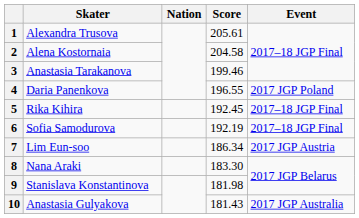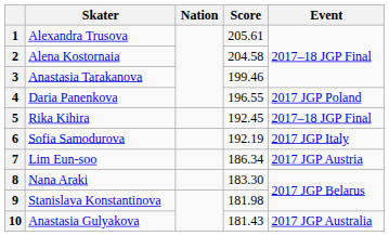6 | Event: 2017–18 JGP Final -> 2017 JGP Italy
